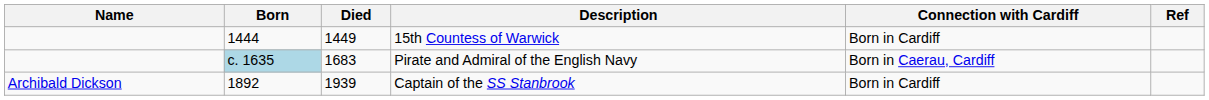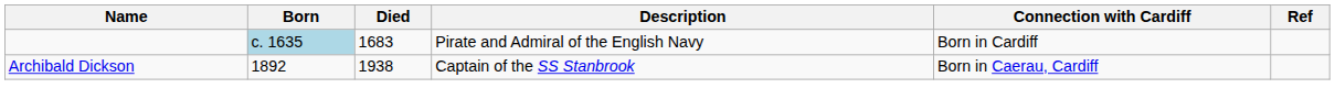- row: 1444 | 1449 | 15th Countess of Warwick | Born in Cardiff
Pirate and Admiral of the English Navy | Connection with Cardiff: Born in Caerau, Cardiff -> Born in Cardiff
Captain of the SS Stanbrook | Died: 1939 -> 1938
Captain of the SS Stanbrook | Connection with Cardiff: Born in Cardiff -> Born in Caerau, Cardiff
